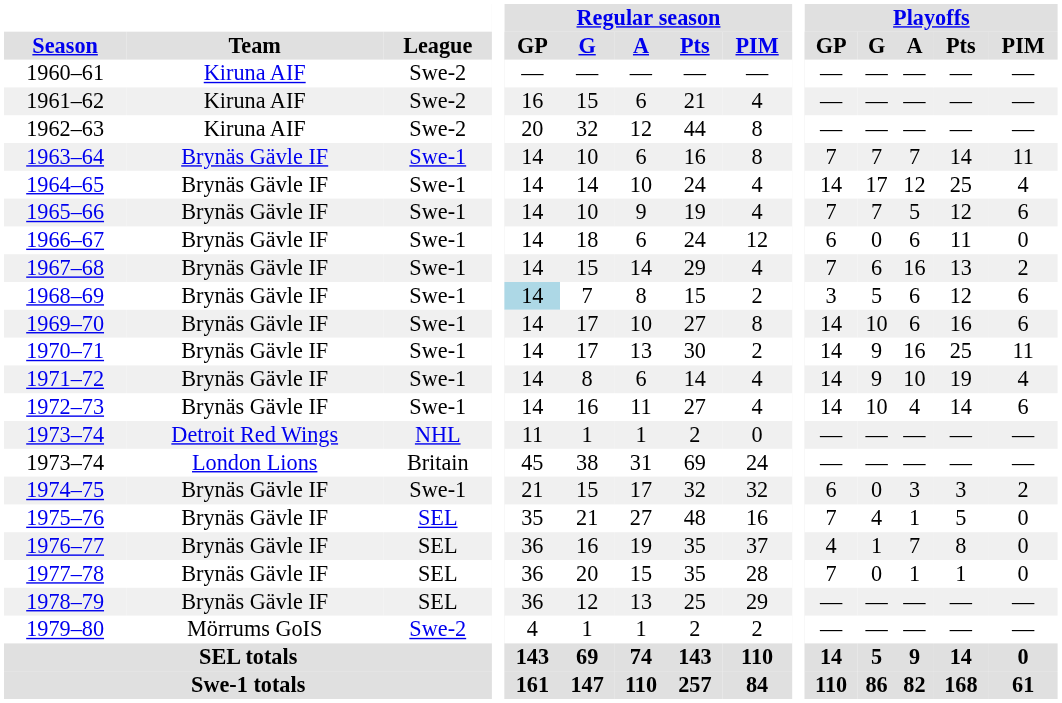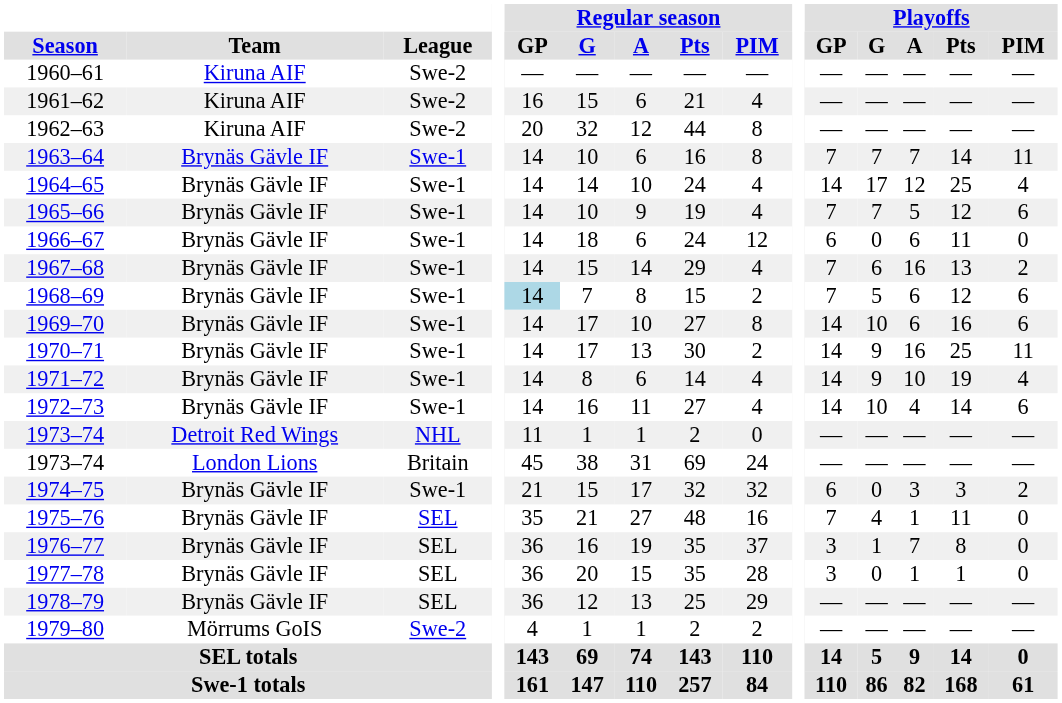1968–69 | Playoffs / GP: 3 -> 7
1975–76 | Playoffs / Pts: 5 -> 11
1976–77 | Playoffs / GP: 4 -> 3
1977–78 | Playoffs / GP: 7 -> 3
